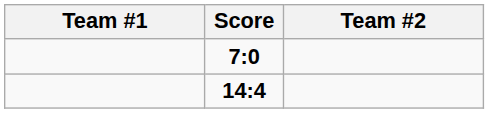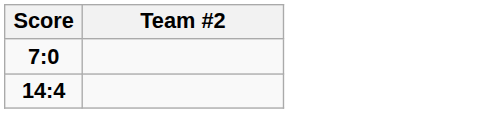- column: Team #1
